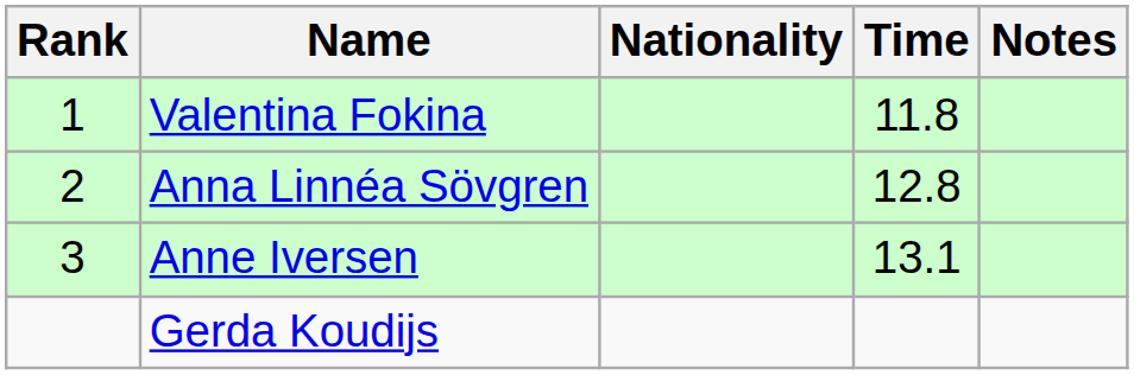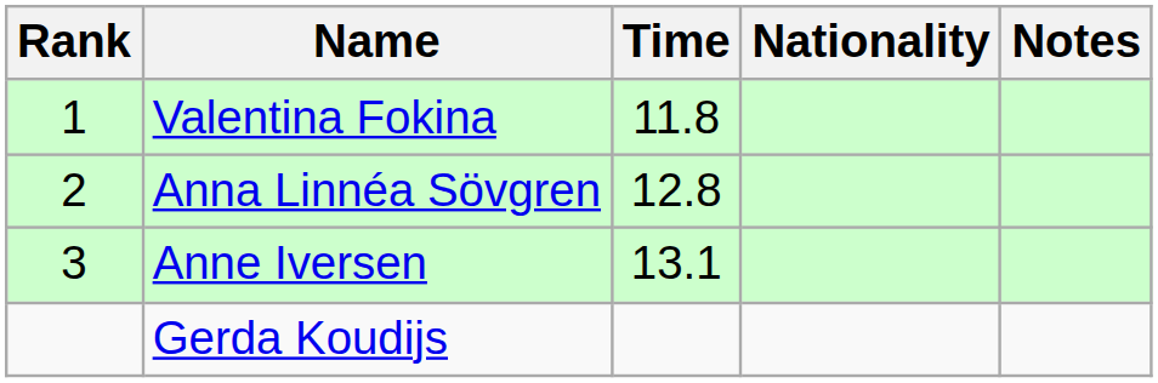columns swapped: Nationality <-> Time
